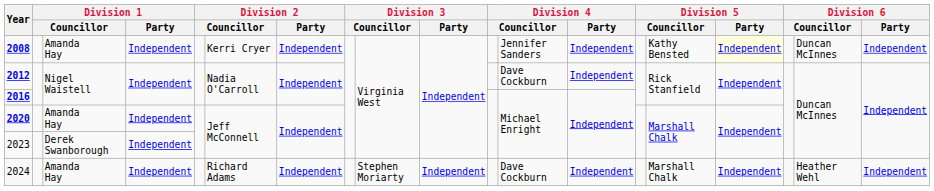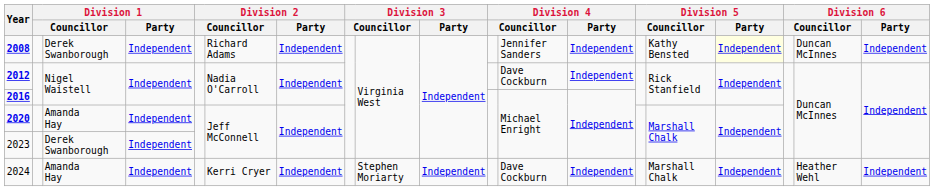2008 | column 3: Amanda Hay -> Derek Swanborough
2008 | column 6: Kerri Cryer -> Richard Adams
2024 | column 6: Richard Adams -> Kerri Cryer
